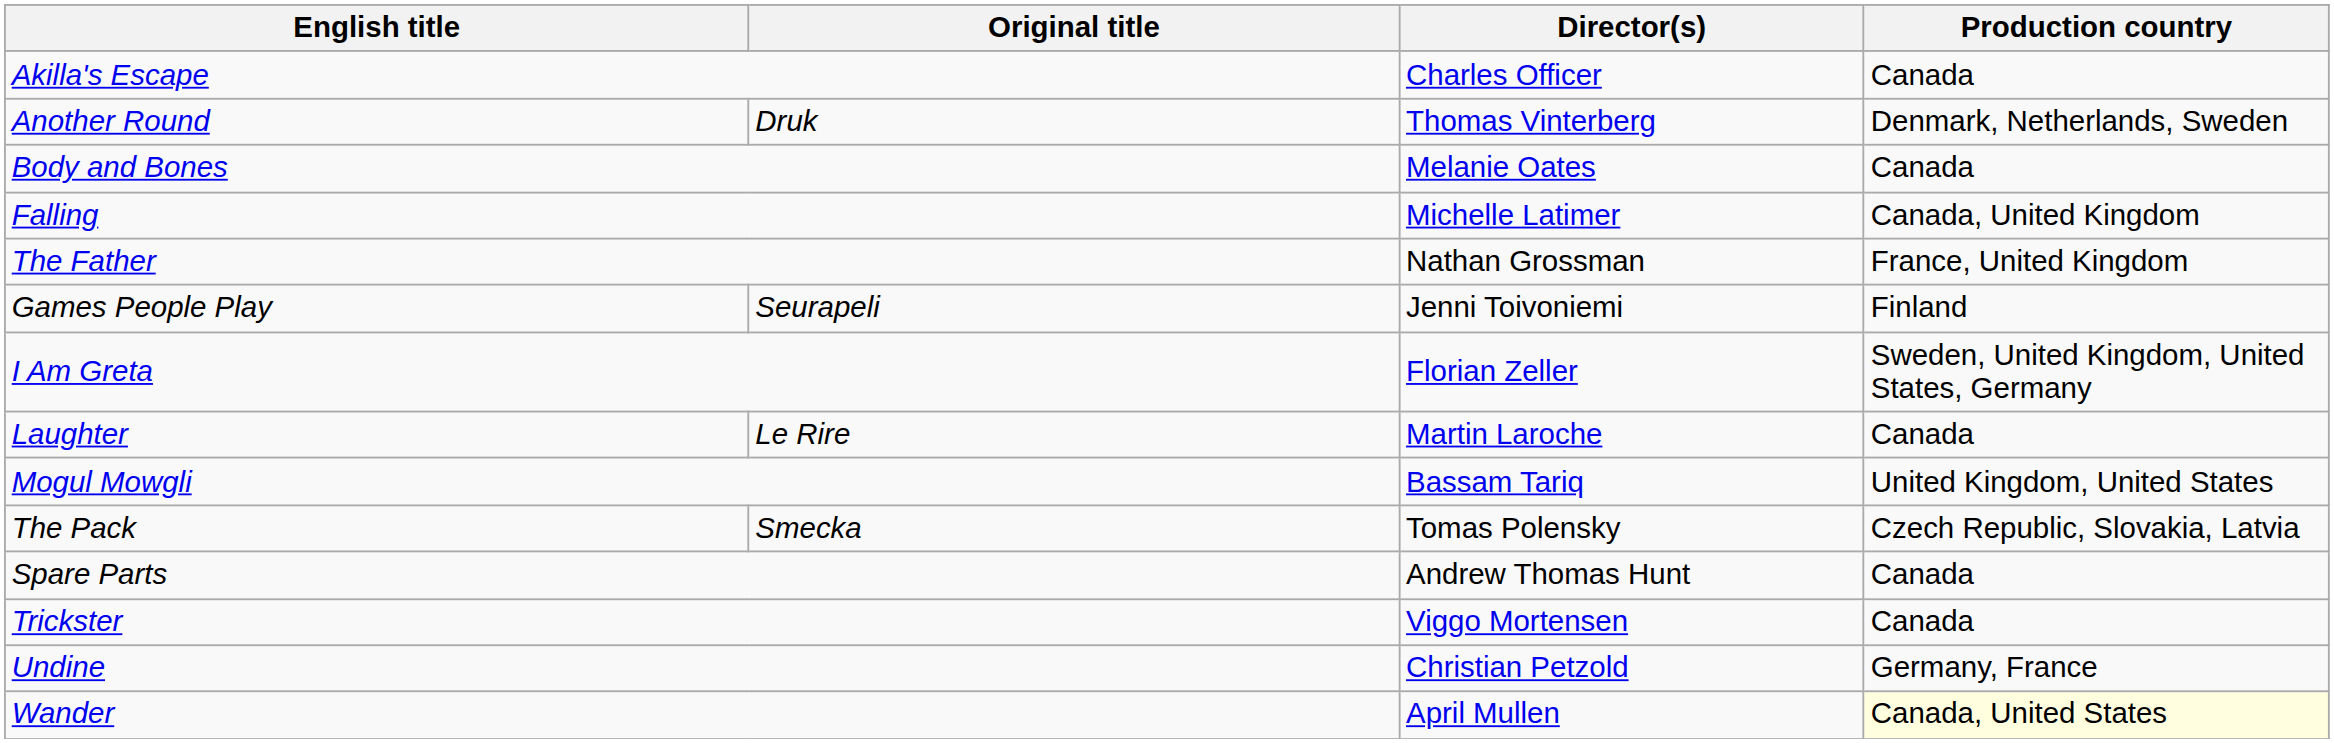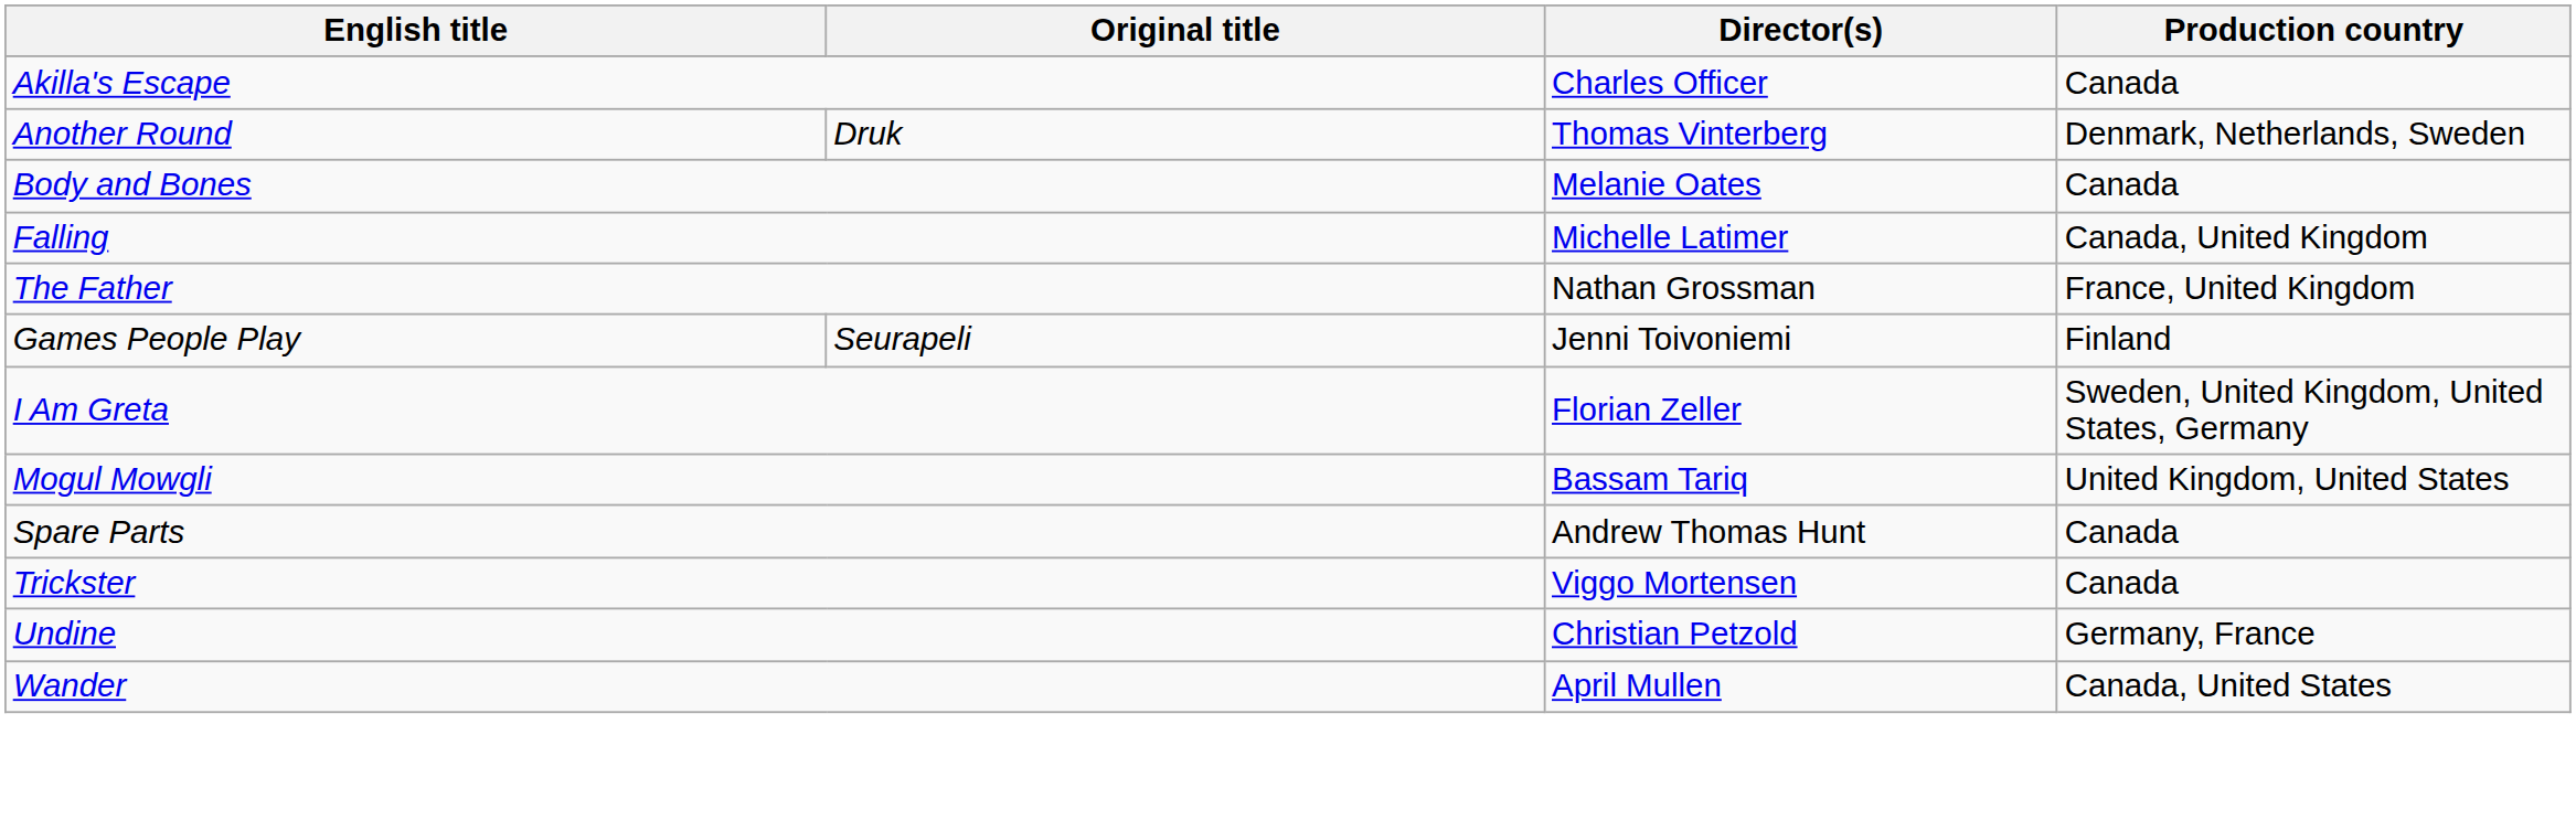- row: Laughter | Le Rire | Martin Laroche | Canada
- row: The Pack | Smecka | Tomas Polensky | Czech Republic, Slovakia, Latvia
Wander | Production country: lightyellow background -> no background
